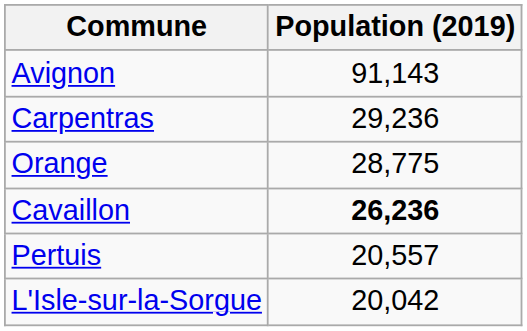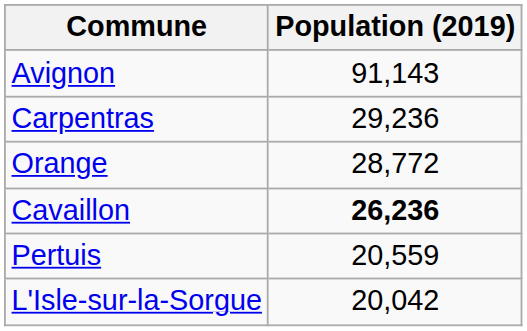Orange | Population (2019): 28,775 -> 28,772
Pertuis | Population (2019): 20,557 -> 20,559
